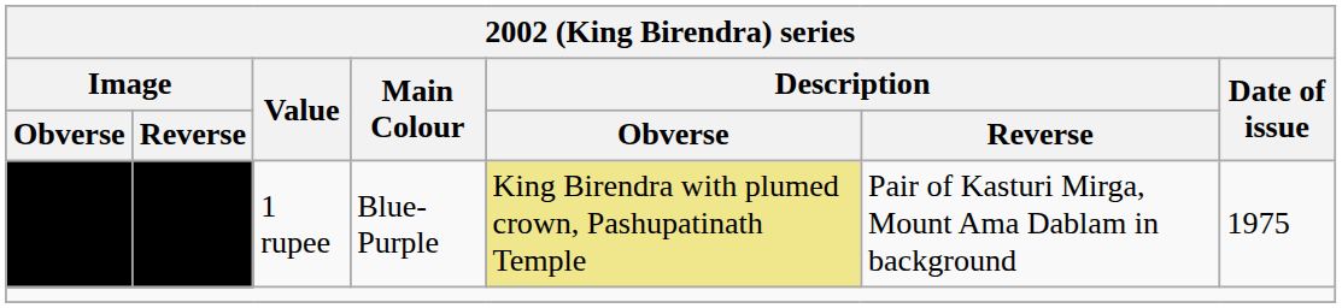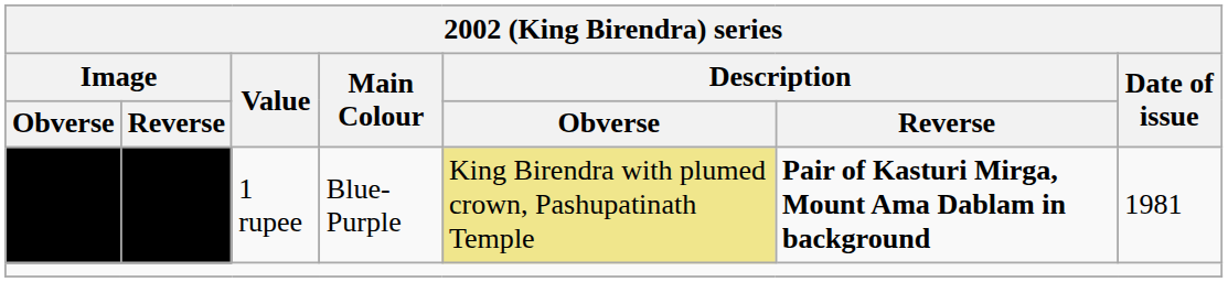1 rupee | Description / Reverse: normal -> bold
1 rupee | Date of issue: 1975 -> 1981
